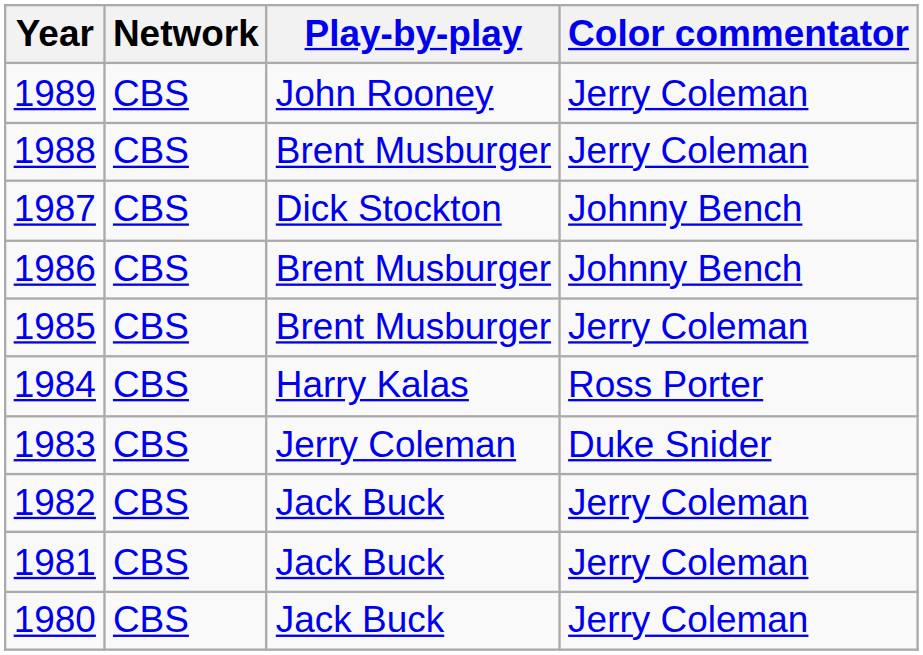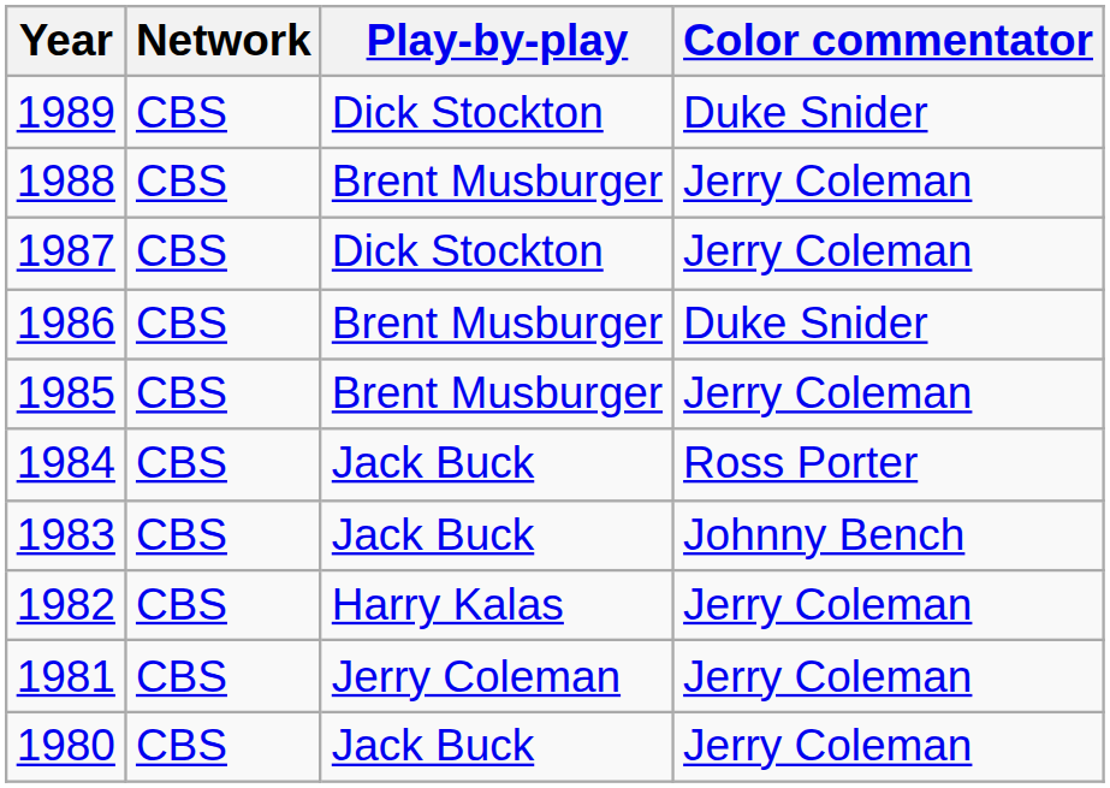1989 | Play-by-play: John Rooney -> Dick Stockton
1989 | Color commentator: Jerry Coleman -> Duke Snider
1987 | Color commentator: Johnny Bench -> Jerry Coleman
1986 | Color commentator: Johnny Bench -> Duke Snider
1984 | Play-by-play: Harry Kalas -> Jack Buck
1983 | Play-by-play: Jerry Coleman -> Jack Buck
1983 | Color commentator: Duke Snider -> Johnny Bench
1982 | Play-by-play: Jack Buck -> Harry Kalas
1981 | Play-by-play: Jack Buck -> Jerry Coleman
